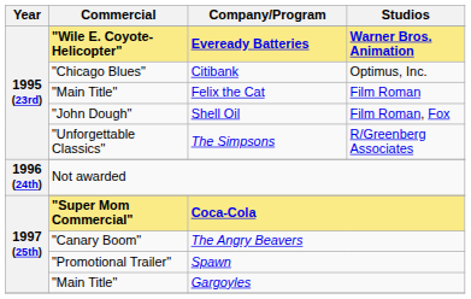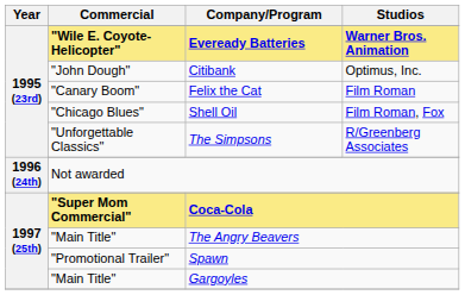Citibank | Commercial: "Chicago Blues" -> "John Dough"
Felix the Cat | Commercial: "Main Title" -> "Canary Boom"
Shell Oil | Commercial: "John Dough" -> "Chicago Blues"
The Angry Beavers | Commercial: "Canary Boom" -> "Main Title"
